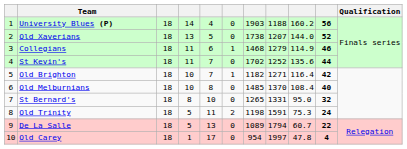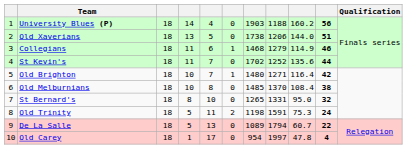Old Xaverians | column 8: 1207 -> 1206
Old Xaverians | column 10: 52 -> 51
Old Brighton | column 7: 1182 -> 1480
Old Melburnians | column 10: 40 -> 38
